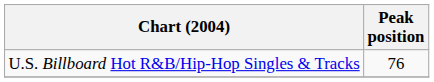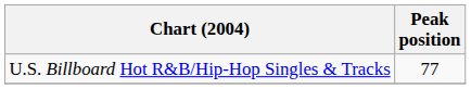U.S. Billboard Hot R&B/Hip-Hop Singles & Tracks | Peak position: 76 -> 77
